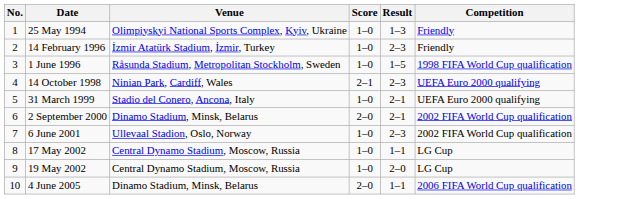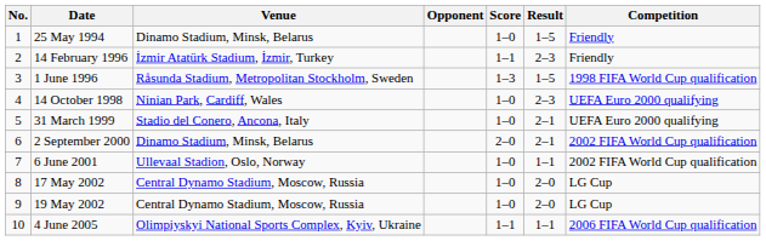+ column: Opponent
25 May 1994 | Venue: Olimpiyskyi National Sports Complex, Kyiv, Ukraine -> Dinamo Stadium, Minsk, Belarus
25 May 1994 | Result: 1–3 -> 1–5
14 February 1996 | Score: 1–0 -> 1–1
1 June 1996 | Score: 1–0 -> 1–3
14 October 1998 | Score: 2–1 -> 1–0
6 June 2001 | Result: 2–3 -> 1–1
17 May 2002 | Result: 1–1 -> 2–0
4 June 2005 | Venue: Dinamo Stadium, Minsk, Belarus -> Olimpiyskyi National Sports Complex, Kyiv, Ukraine
4 June 2005 | Score: 2–0 -> 1–1
